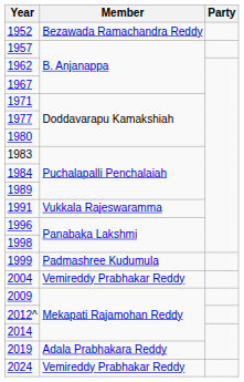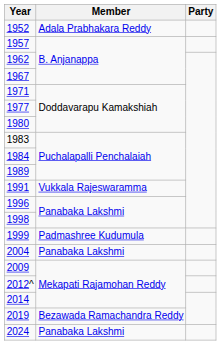1952 | Member: Bezawada Ramachandra Reddy -> Adala Prabhakara Reddy
2004 | Member: Vemireddy Prabhakar Reddy -> Panabaka Lakshmi
2019 | Member: Adala Prabhakara Reddy -> Bezawada Ramachandra Reddy
2024 | Member: Vemireddy Prabhakar Reddy -> Panabaka Lakshmi
